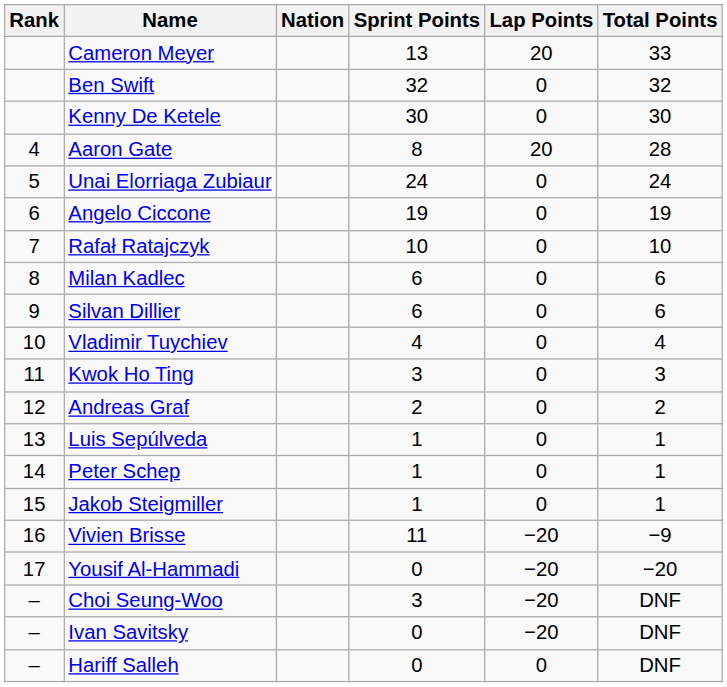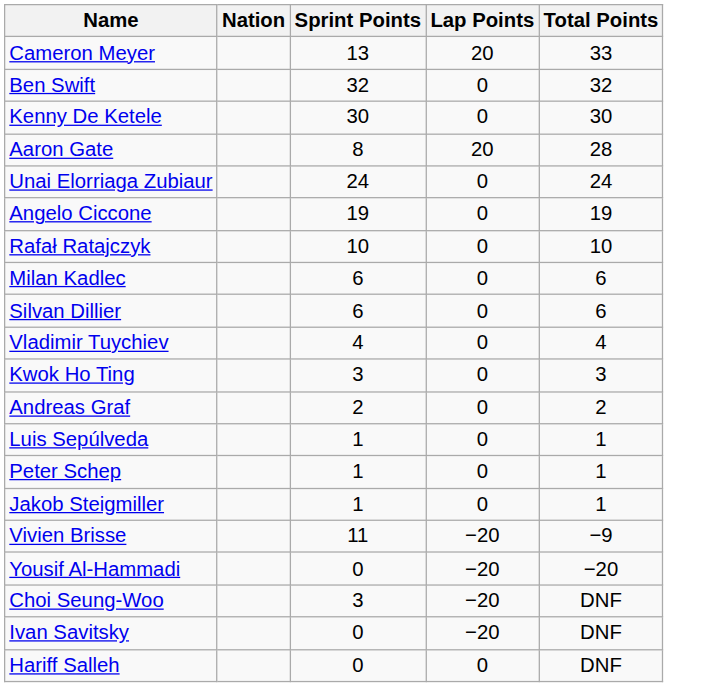- column: Rank | 4 | 5 | 6 | 7 | 8 | 9 | 10 | 11 | 12 | 13 | 14 | 15 | 16 | 17 | – | – | –
